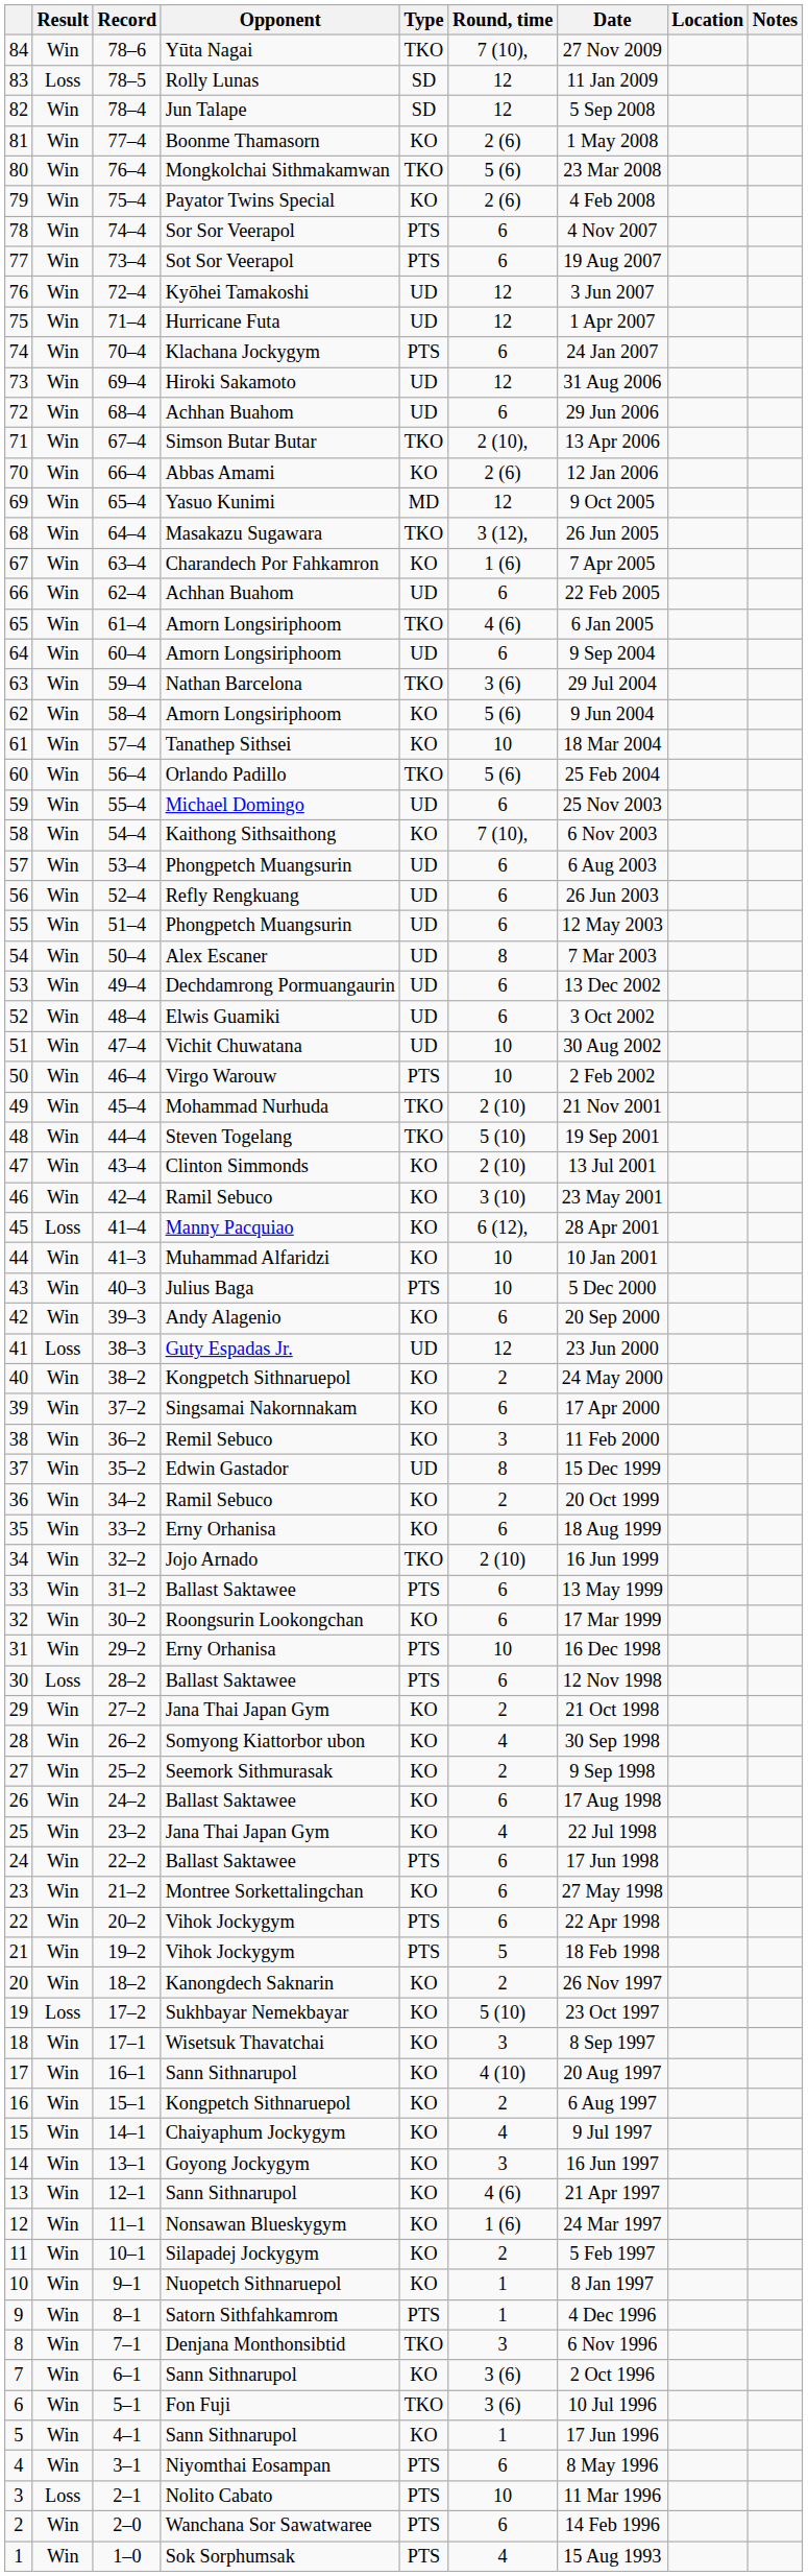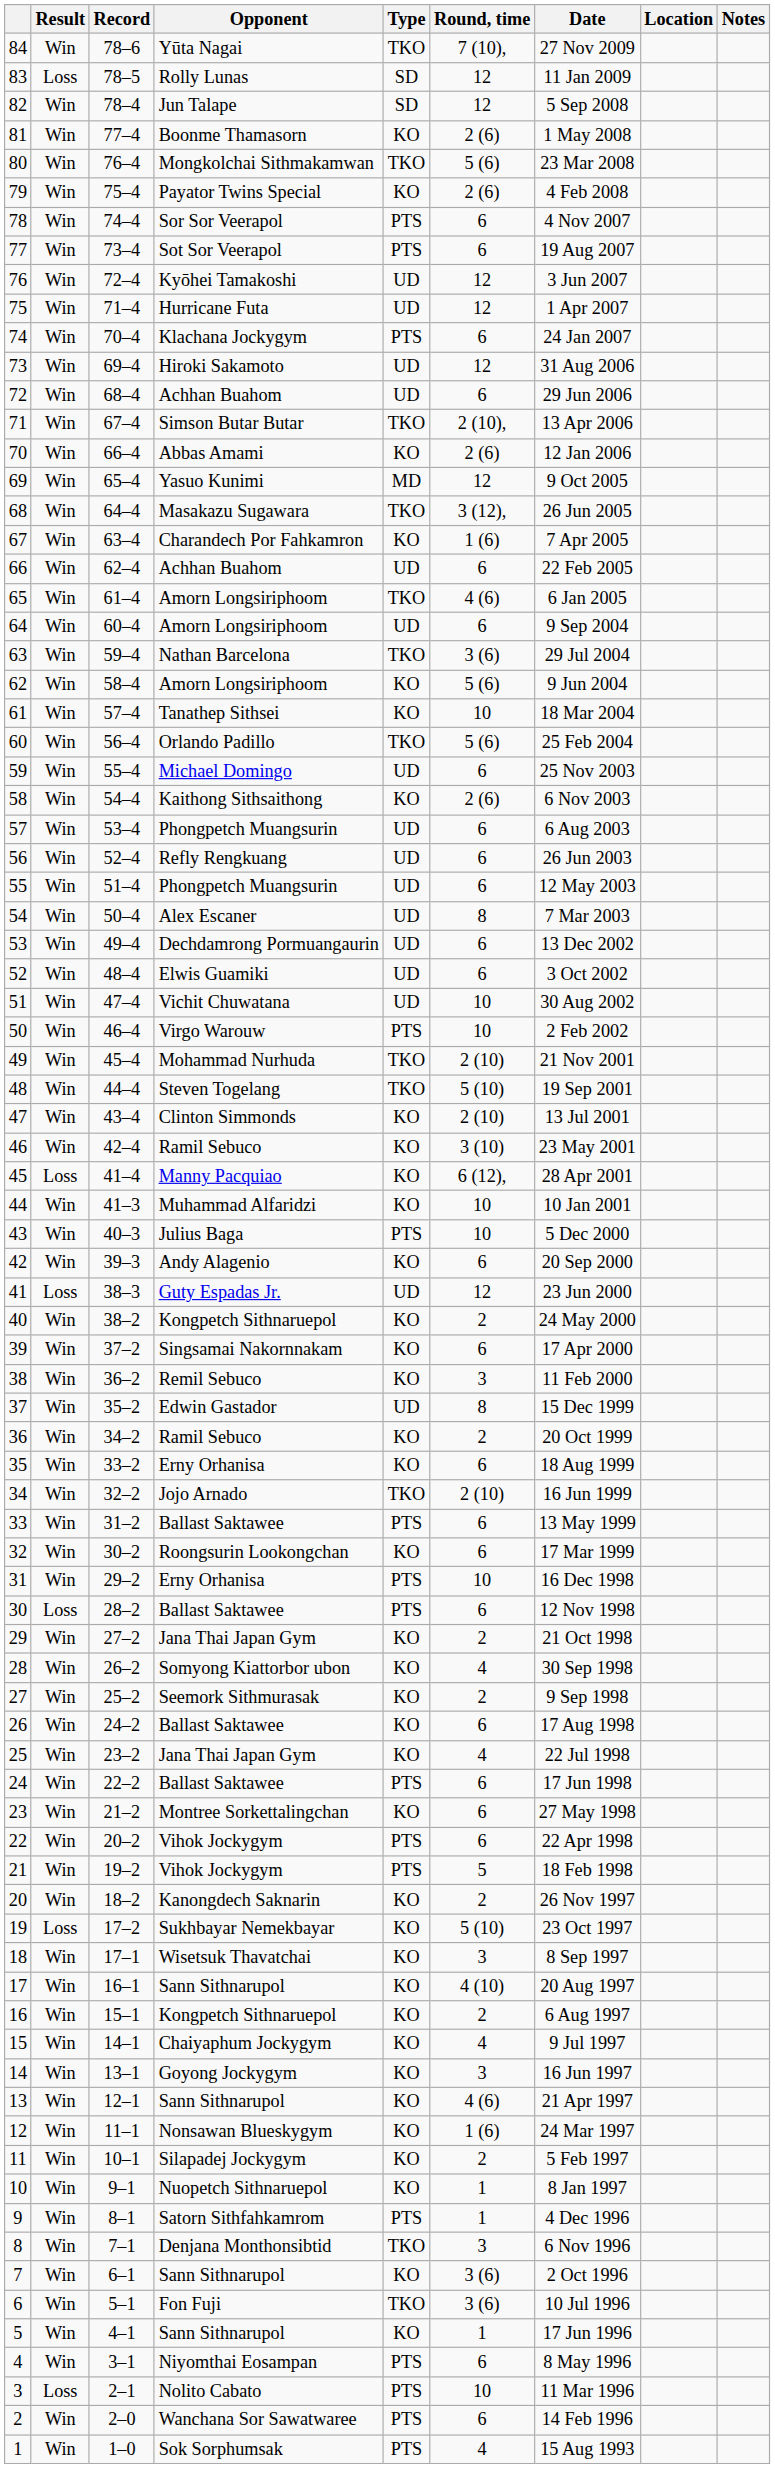58 | Round, time: 7 (10), -> 2 (6)
